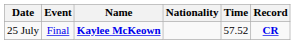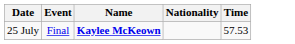- column: Record | CR
25 July | Time: 57.52 -> 57.53
